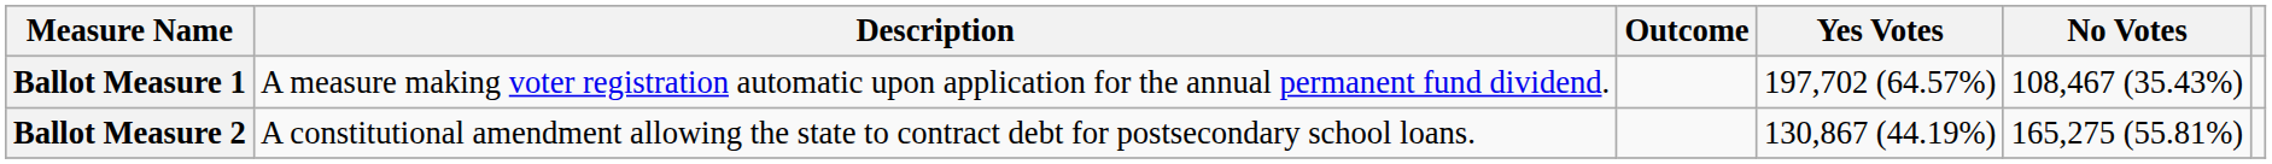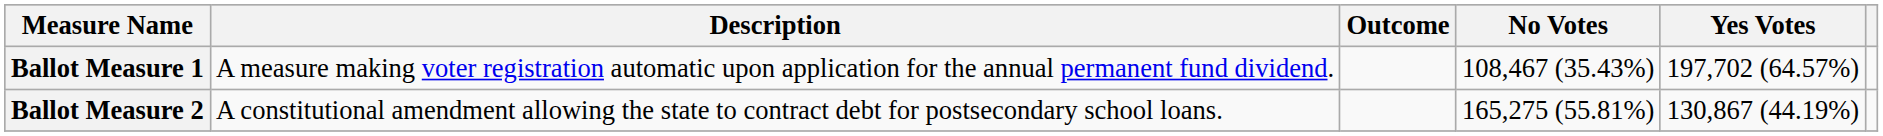columns swapped: Yes Votes <-> No Votes
